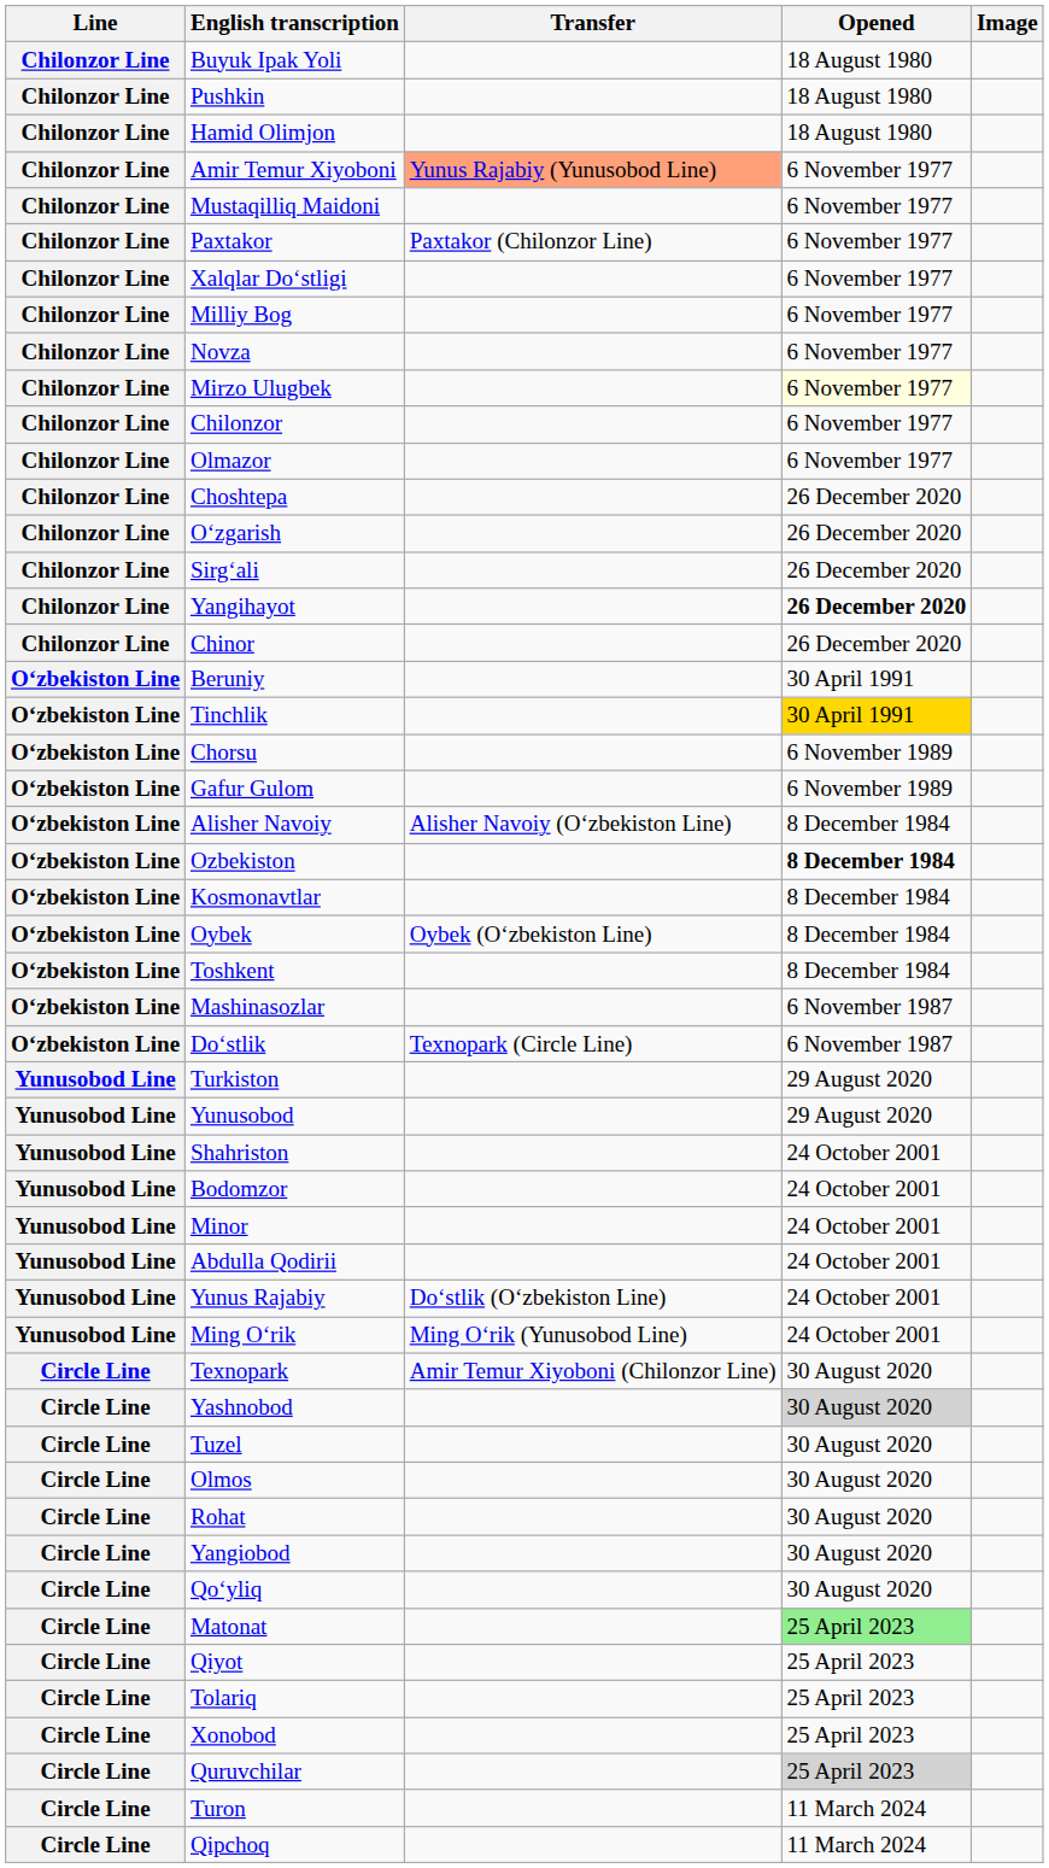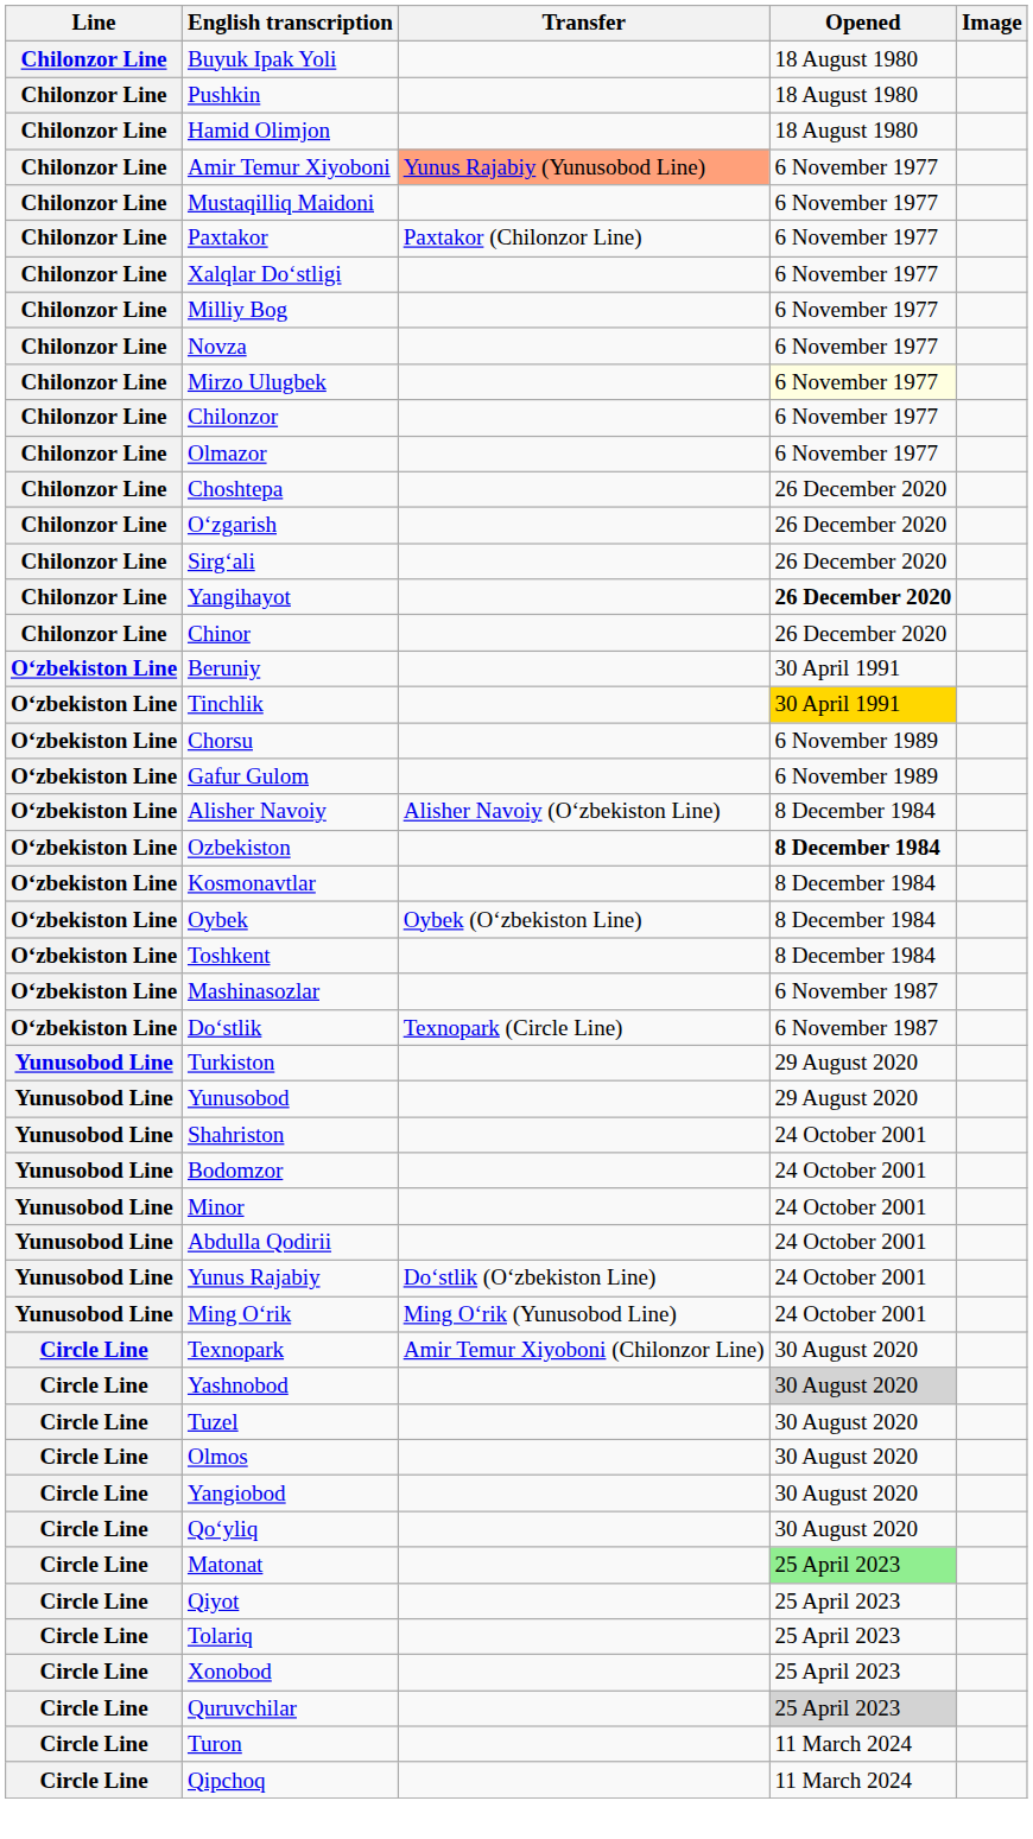- row: Circle Line | Rohat | 30 August 2020
